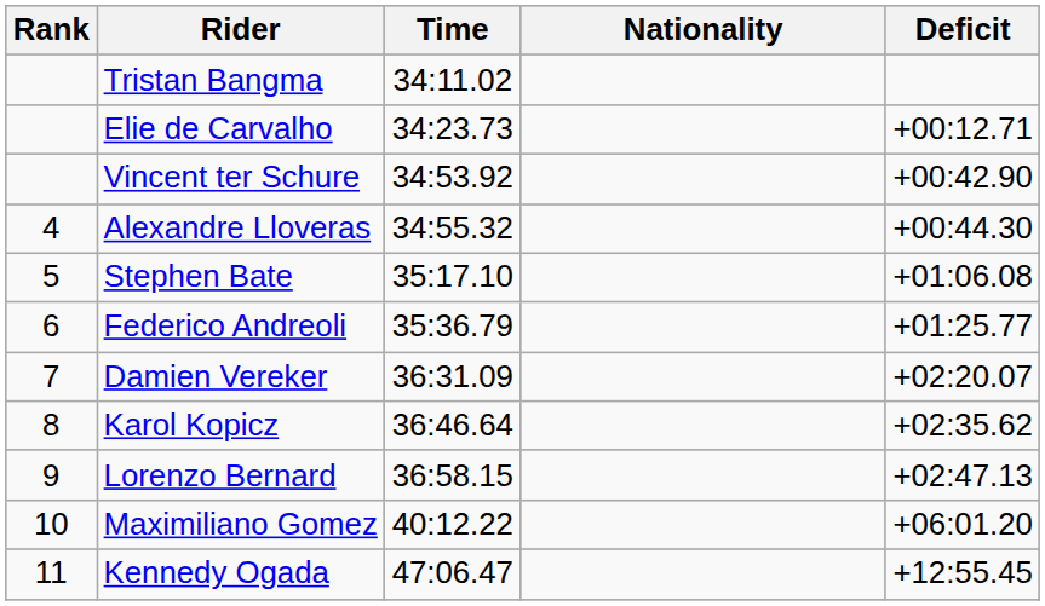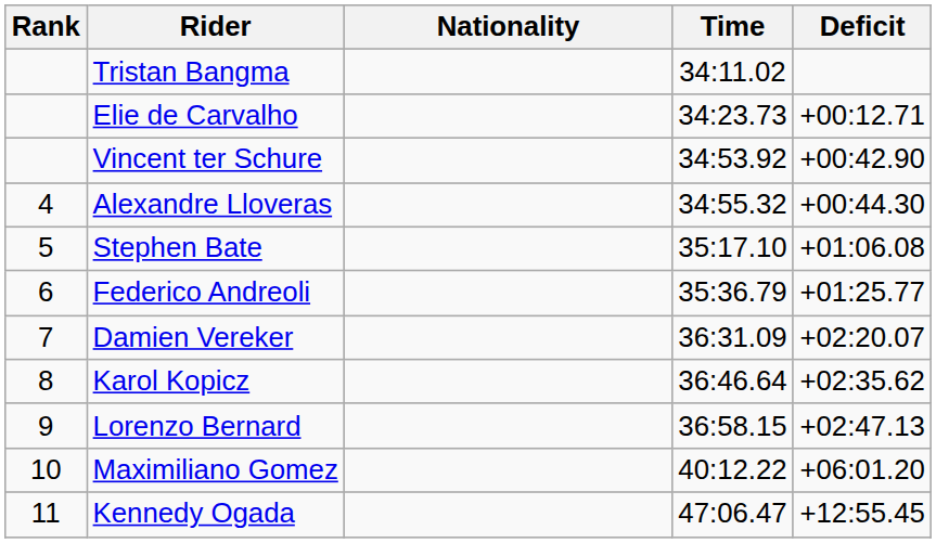columns swapped: Nationality <-> Time
